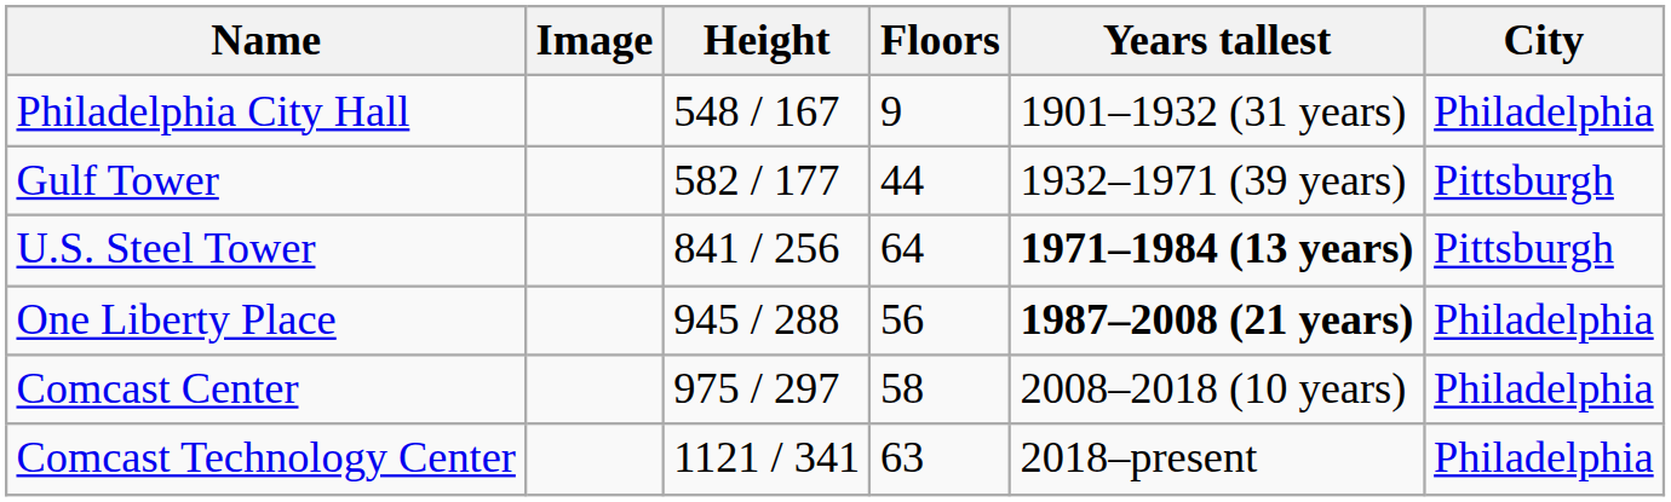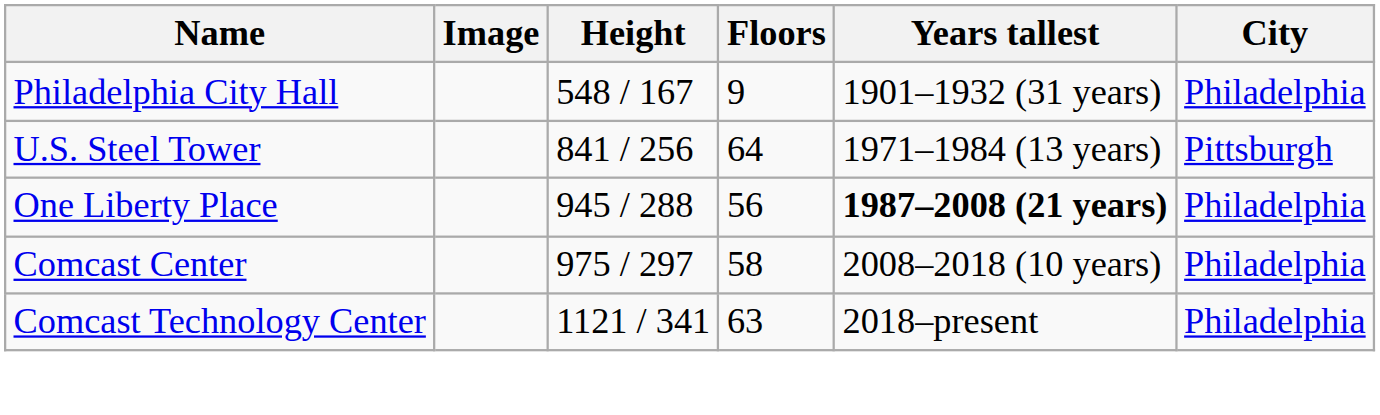- row: Gulf Tower | 582 / 177 | 44 | 1932–1971 (39 years) | Pittsburgh
U.S. Steel Tower | Years tallest: bold -> normal
